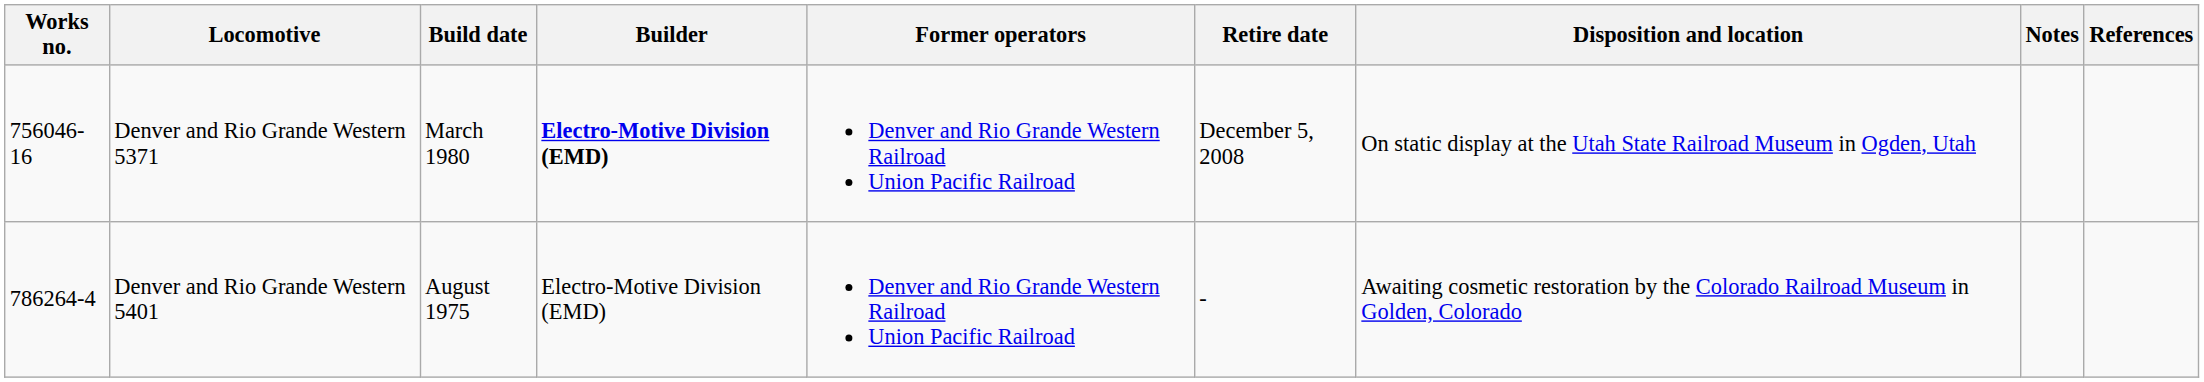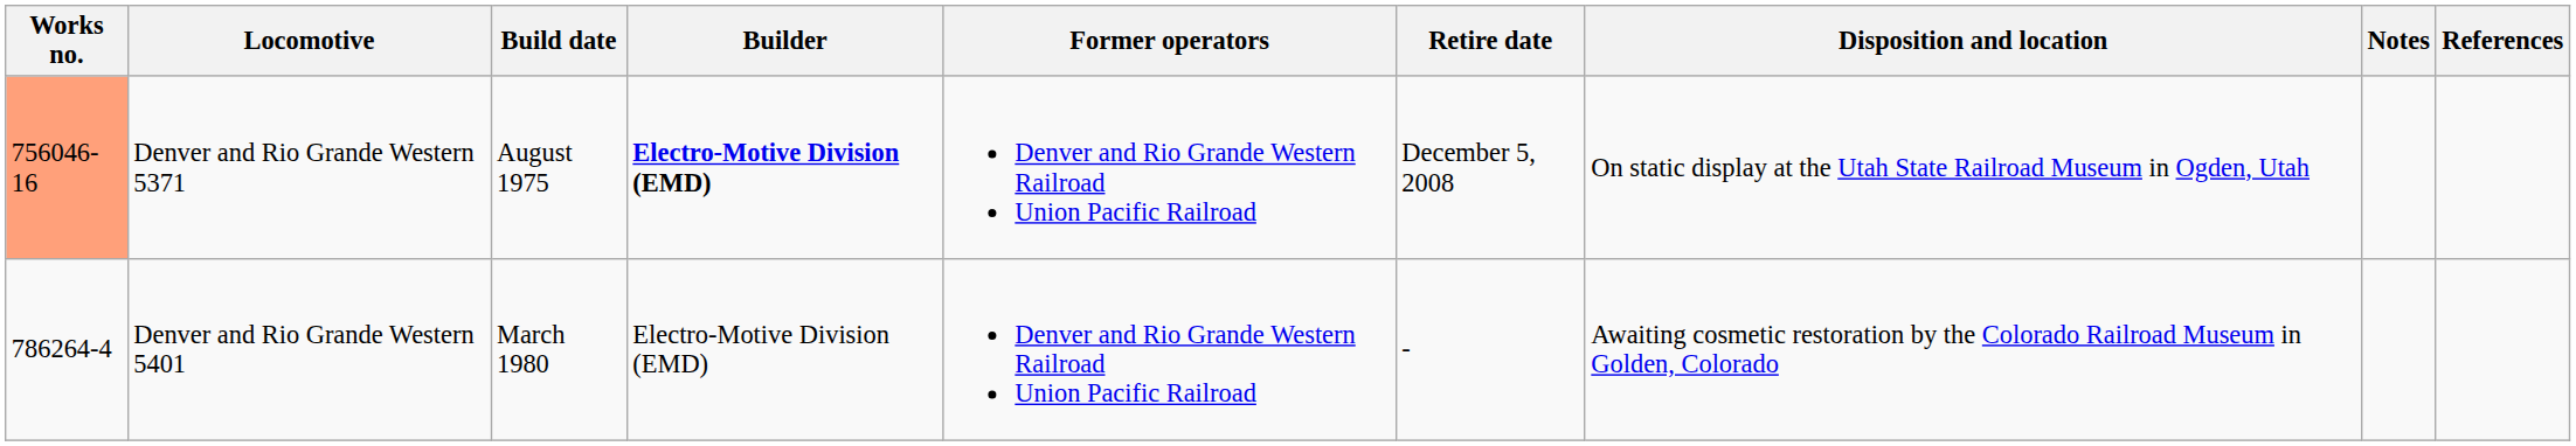Denver and Rio Grande Western 5371 | Works no.: no background -> lightsalmon background
Denver and Rio Grande Western 5371 | Build date: March 1980 -> August 1975
Denver and Rio Grande Western 5401 | Build date: August 1975 -> March 1980
